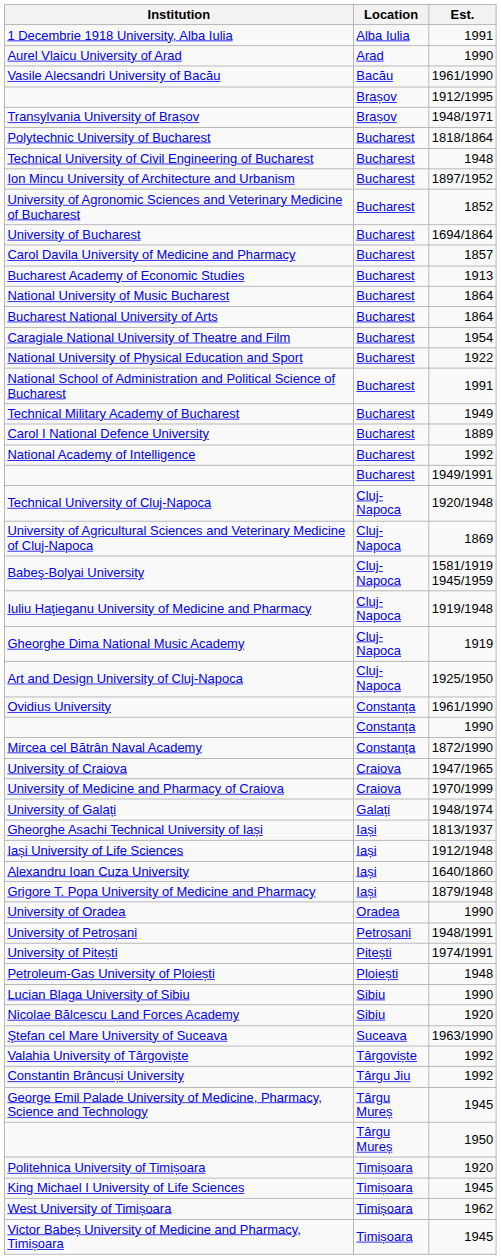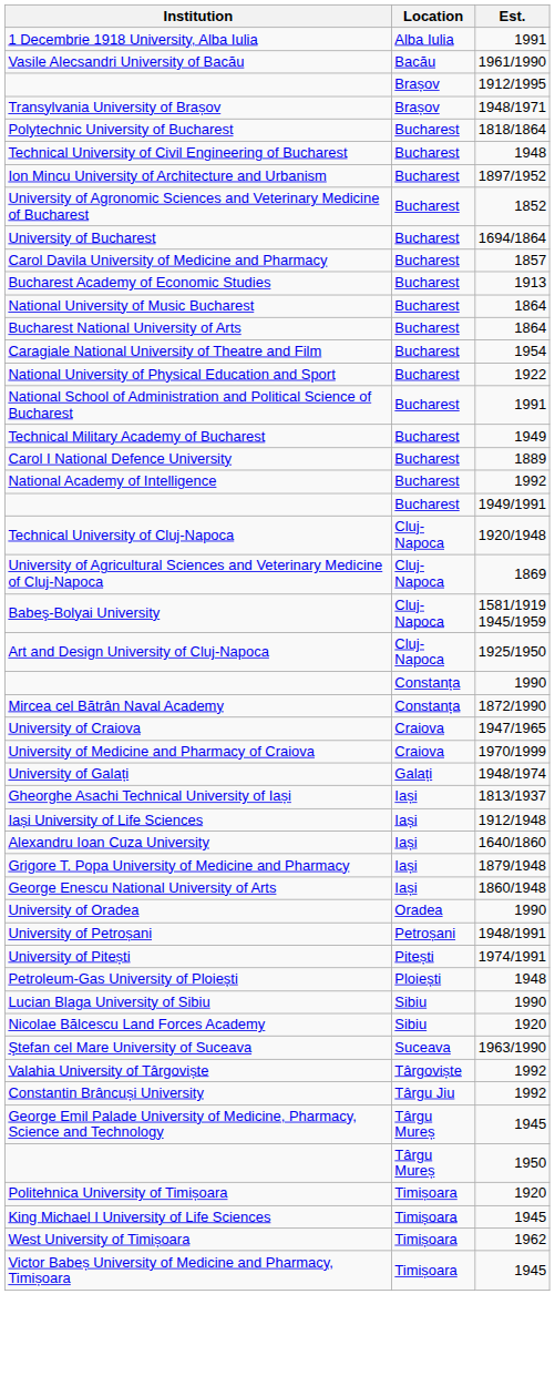- row: Aurel Vlaicu University of Arad | Arad | 1990
- row: Iuliu Haţieganu University of Medicine and Pharmacy | Cluj-Napoca | 1919/1948
- row: Gheorghe Dima National Music Academy | Cluj-Napoca | 1919
- row: Ovidius University | Constanța | 1961/1990
+ row: George Enescu National University of Arts | Iași | 1860/1948
